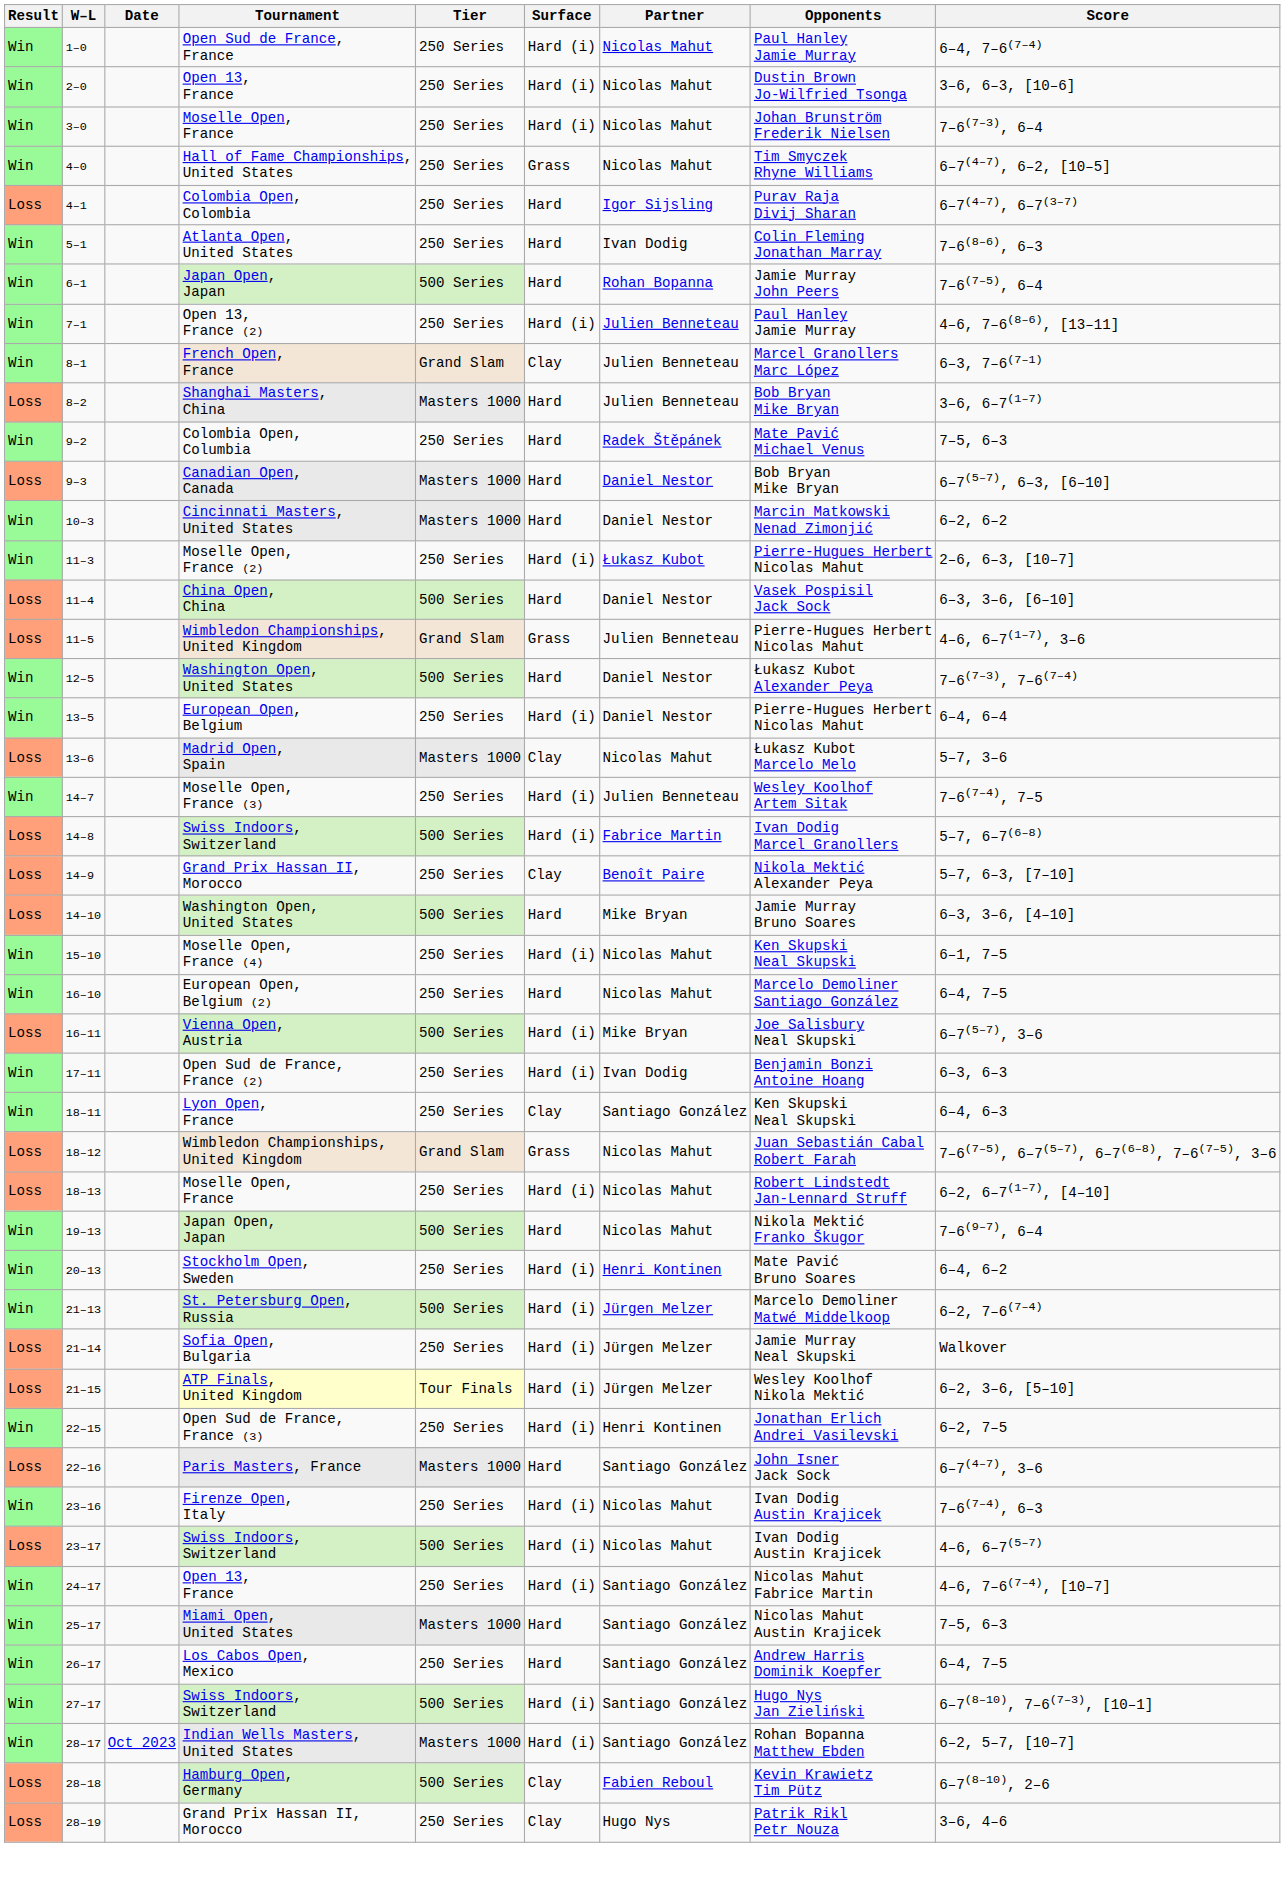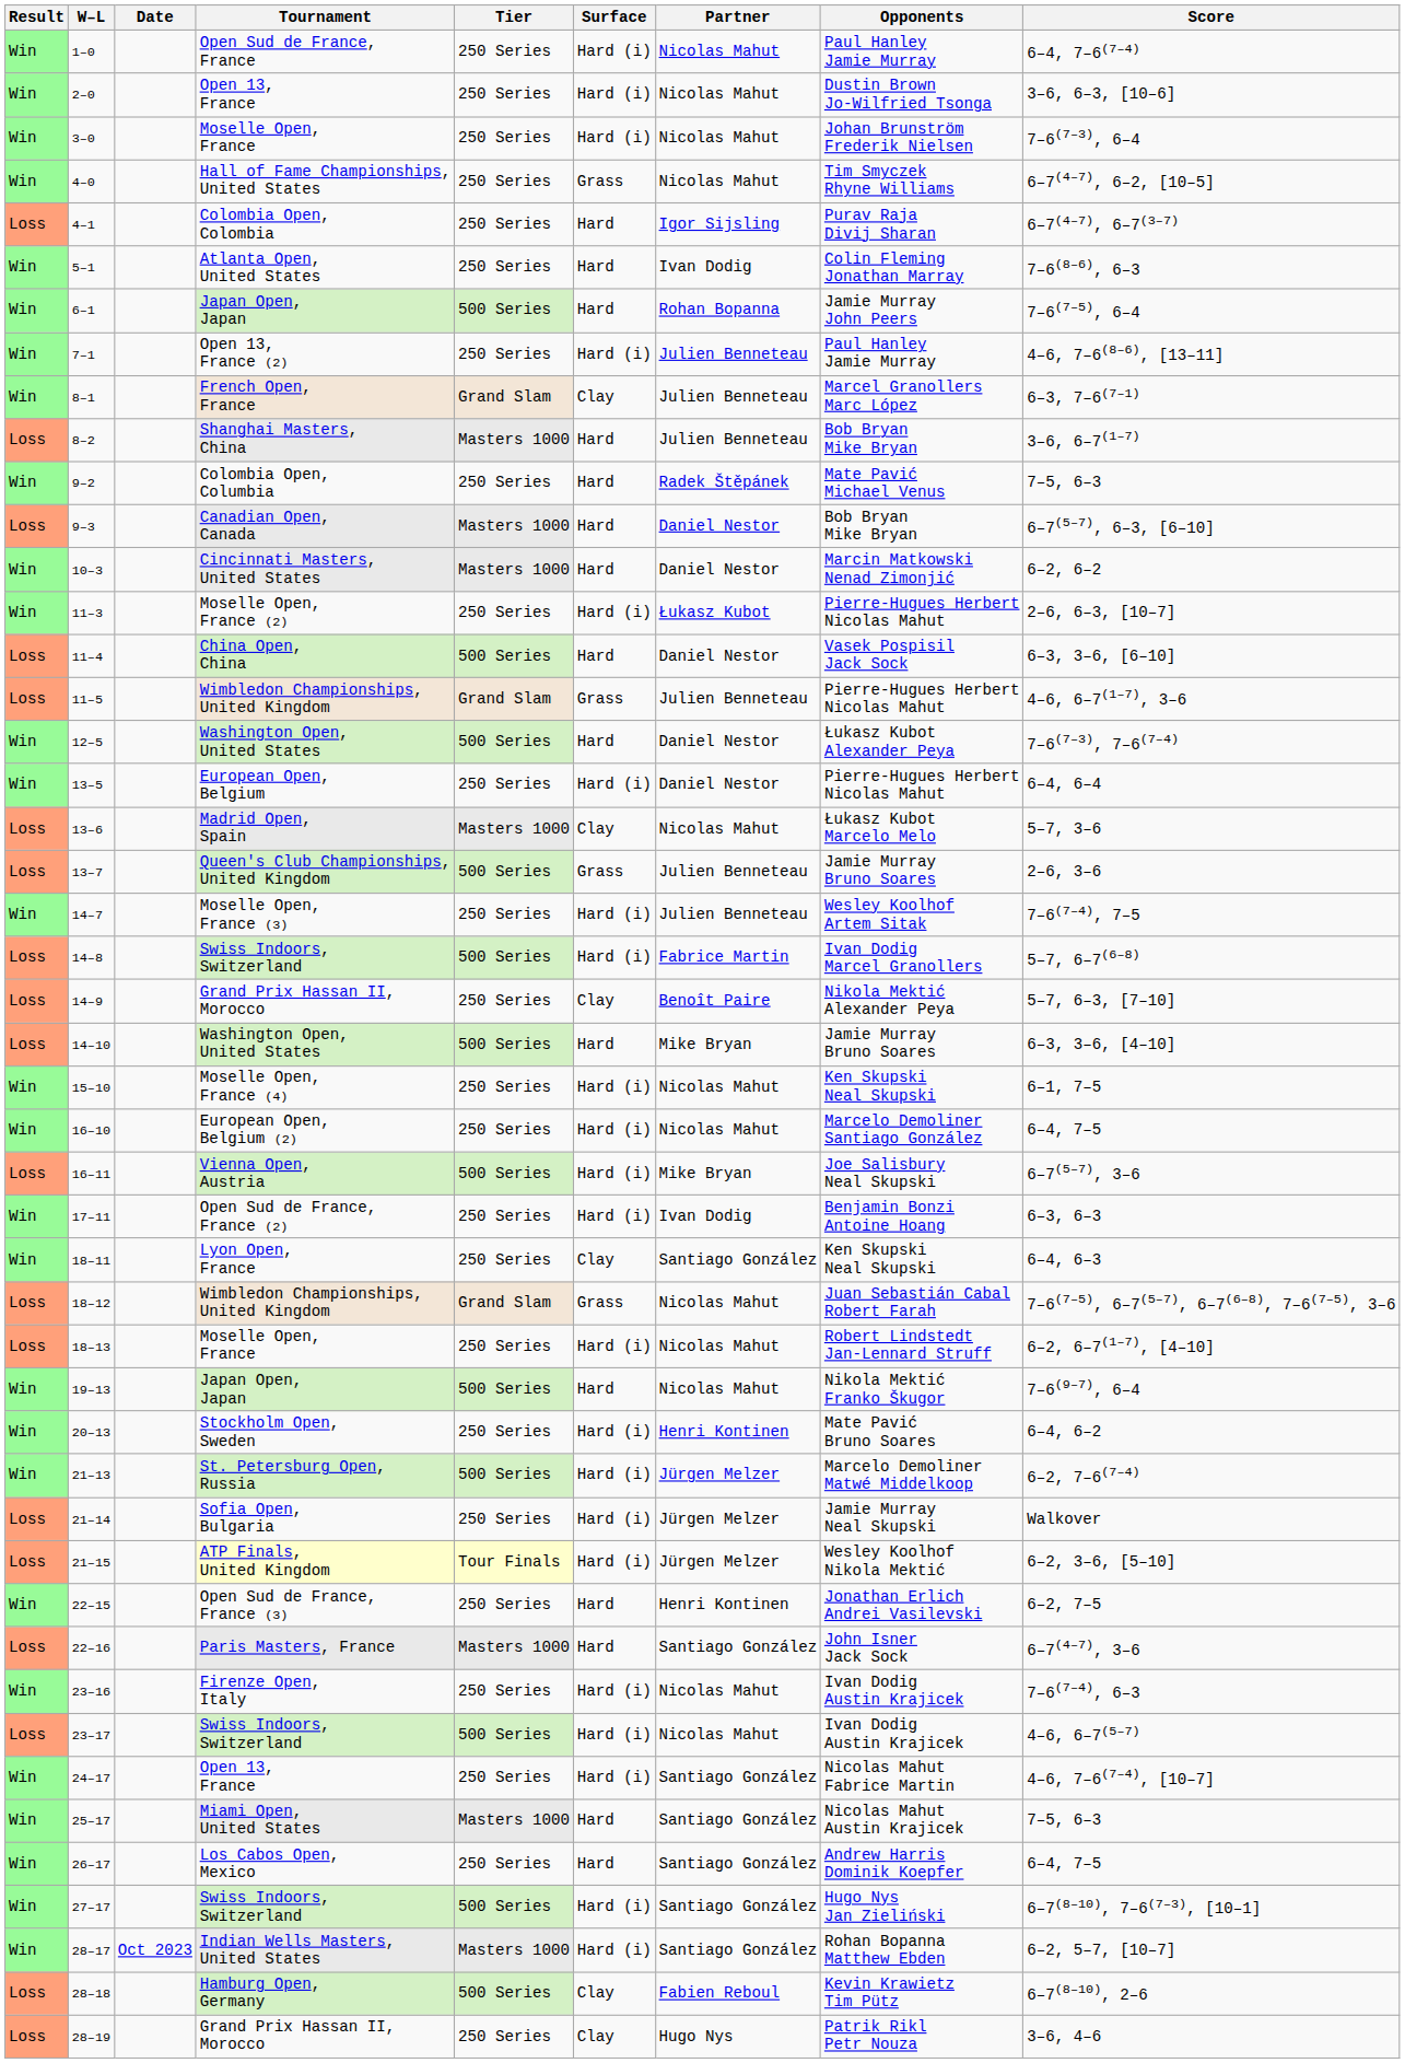+ row: Loss | 13–7 | Queen's Club Championships, United Kingdom | 500 Series | Grass | Julien Benneteau | Jamie Murray Bruno Soares | 2–6, 3–6
16–10 | Surface: Hard -> Hard (i)
22–15 | Surface: Hard (i) -> Hard
